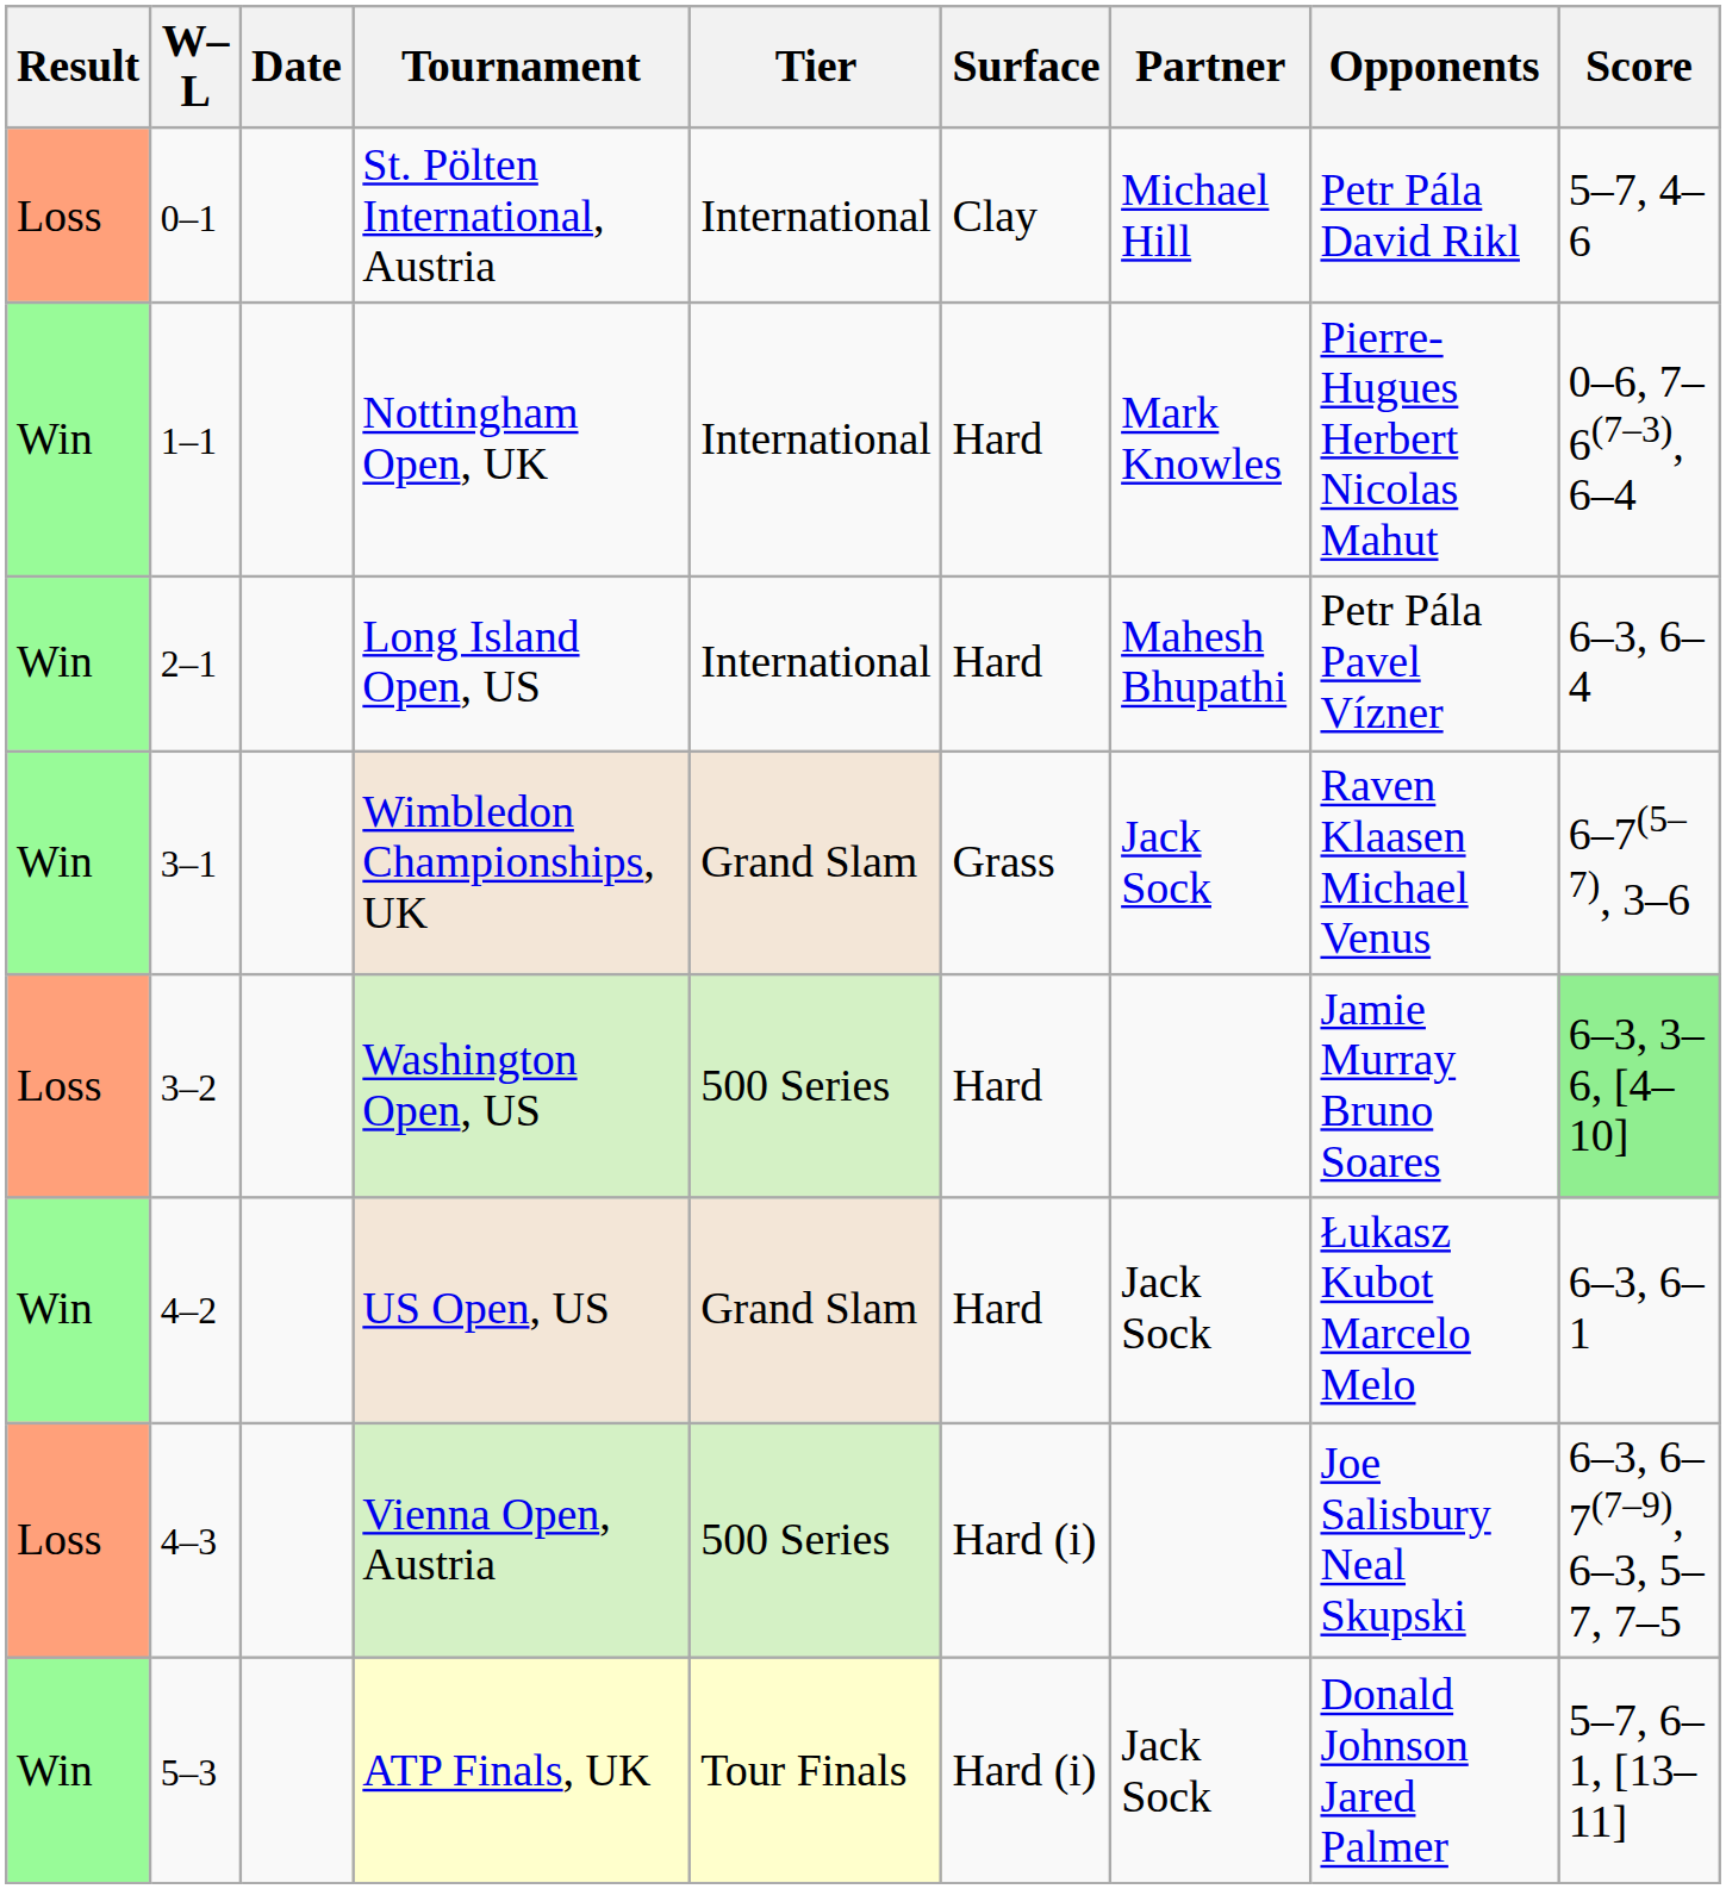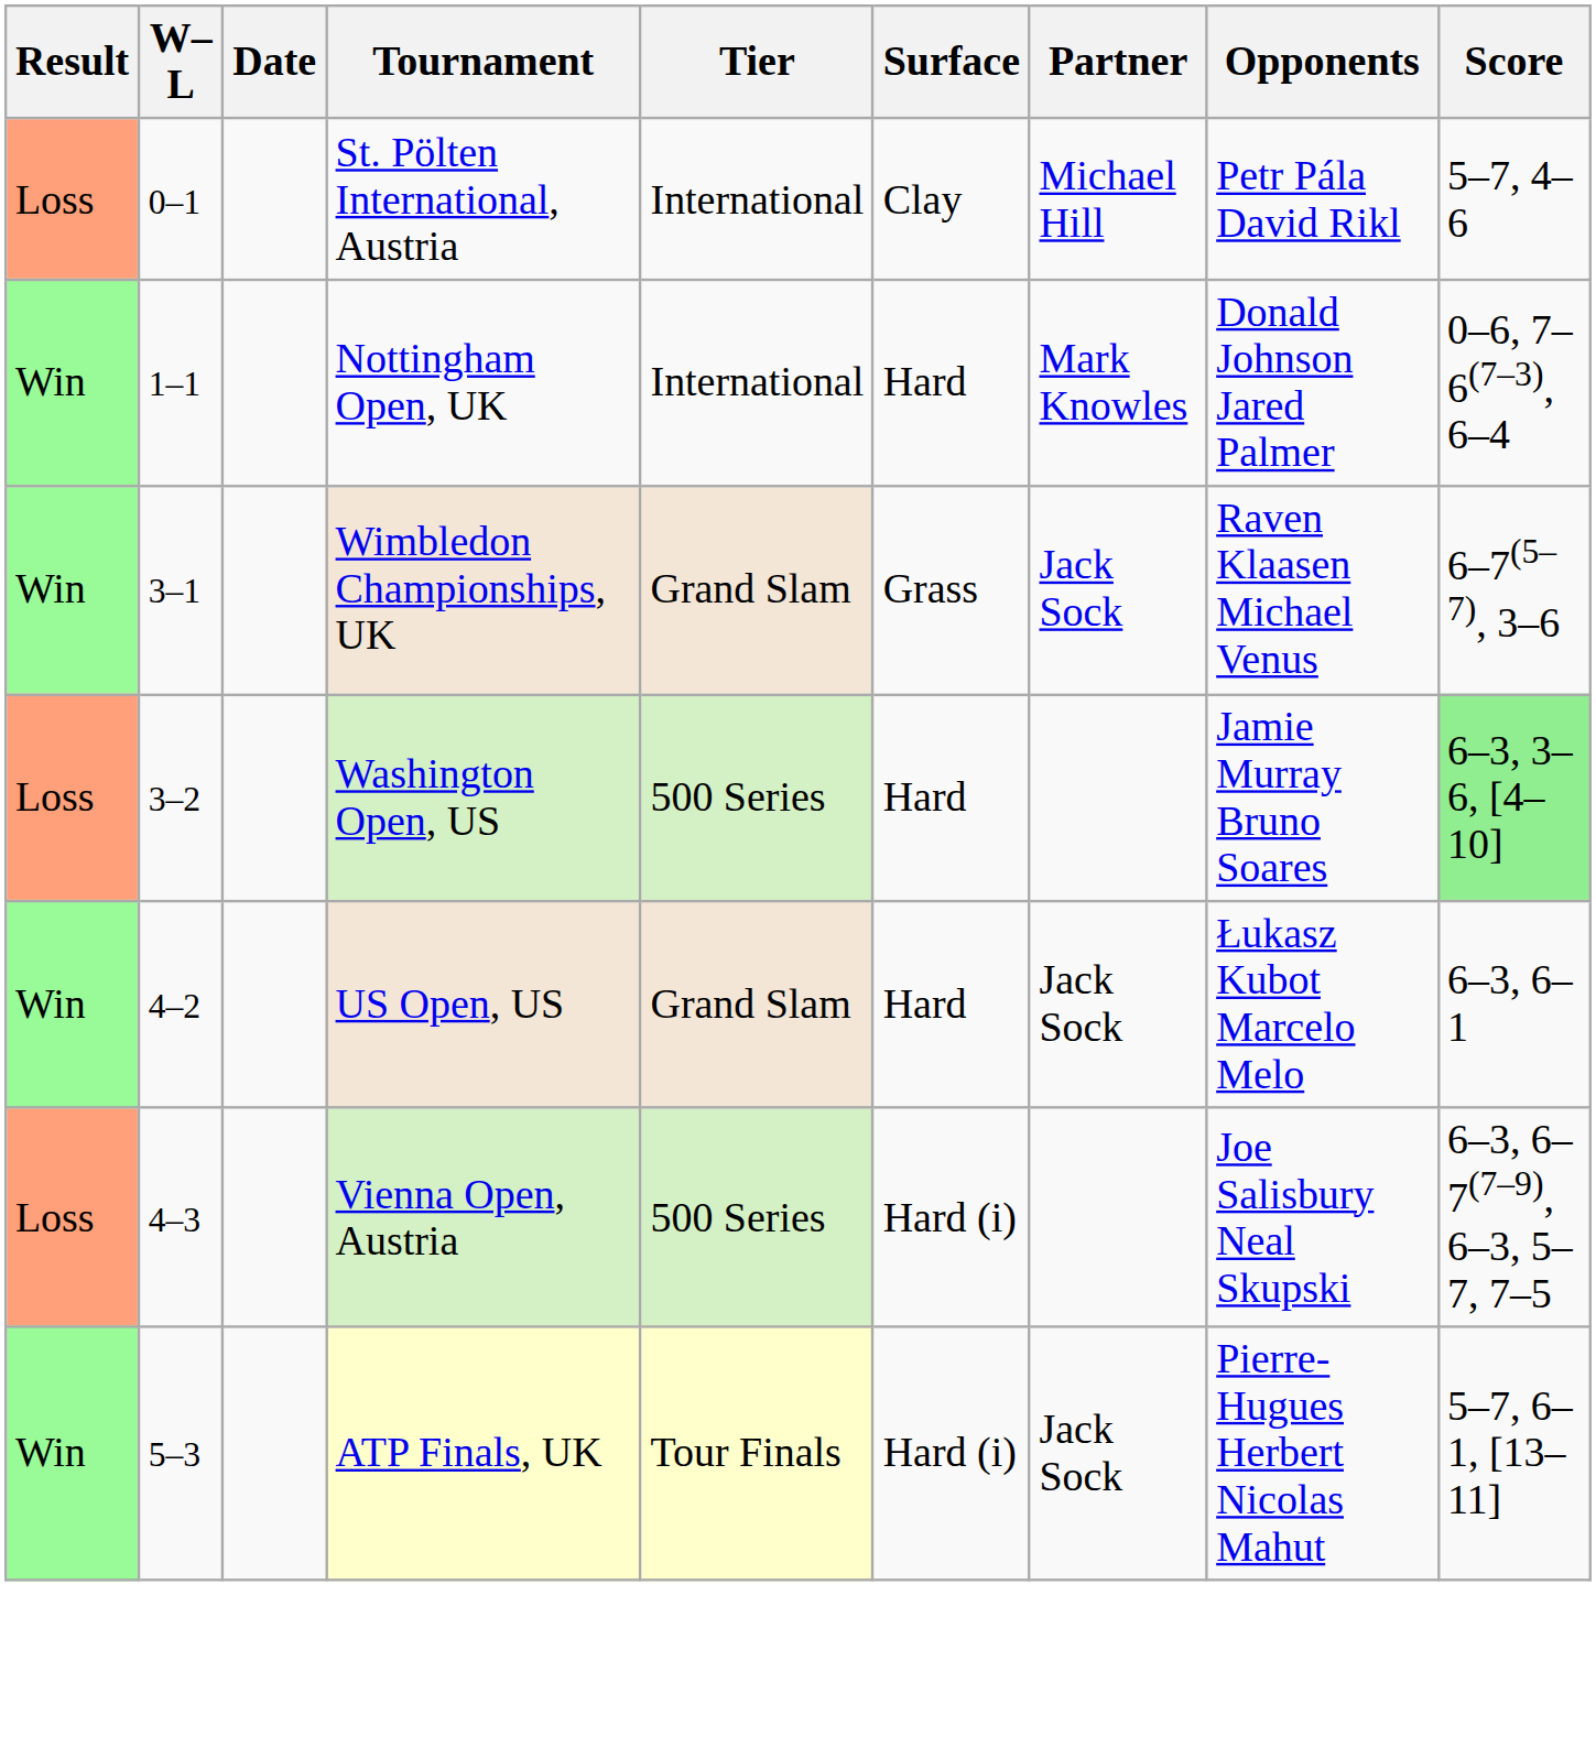Nottingham Open, UK | Opponents: Pierre-Hugues Herbert Nicolas Mahut -> Donald Johnson Jared Palmer
- row: Win | 2–1 | Long Island Open, US | International | Hard | Mahesh Bhupathi | Petr Pála Pavel Vízner | 6–3, 6–4
ATP Finals, UK | Opponents: Donald Johnson Jared Palmer -> Pierre-Hugues Herbert Nicolas Mahut
